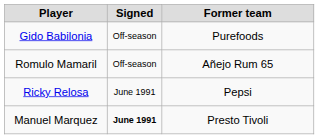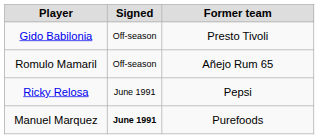Gido Babilonia | Former team: Purefoods -> Presto Tivoli
Manuel Marquez | Former team: Presto Tivoli -> Purefoods
